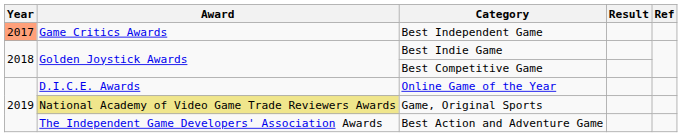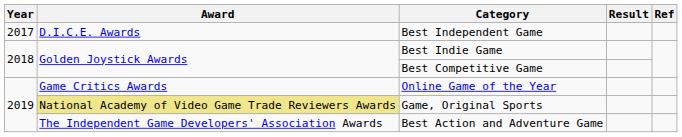Best Independent Game | Year: lightsalmon background -> no background
Best Independent Game | Award: Game Critics Awards -> D.I.C.E. Awards
Online Game of the Year | Award: D.I.C.E. Awards -> Game Critics Awards
